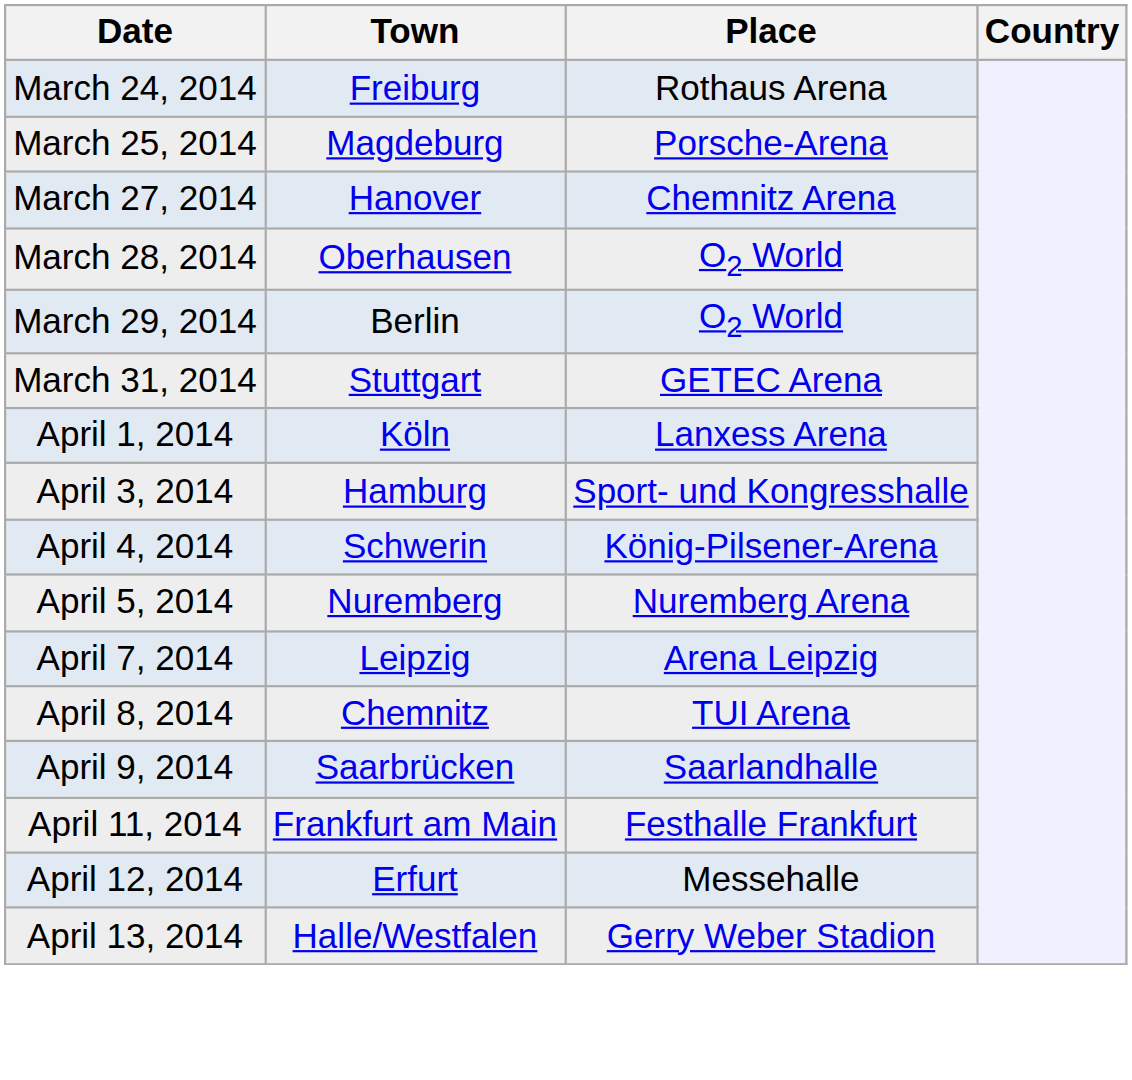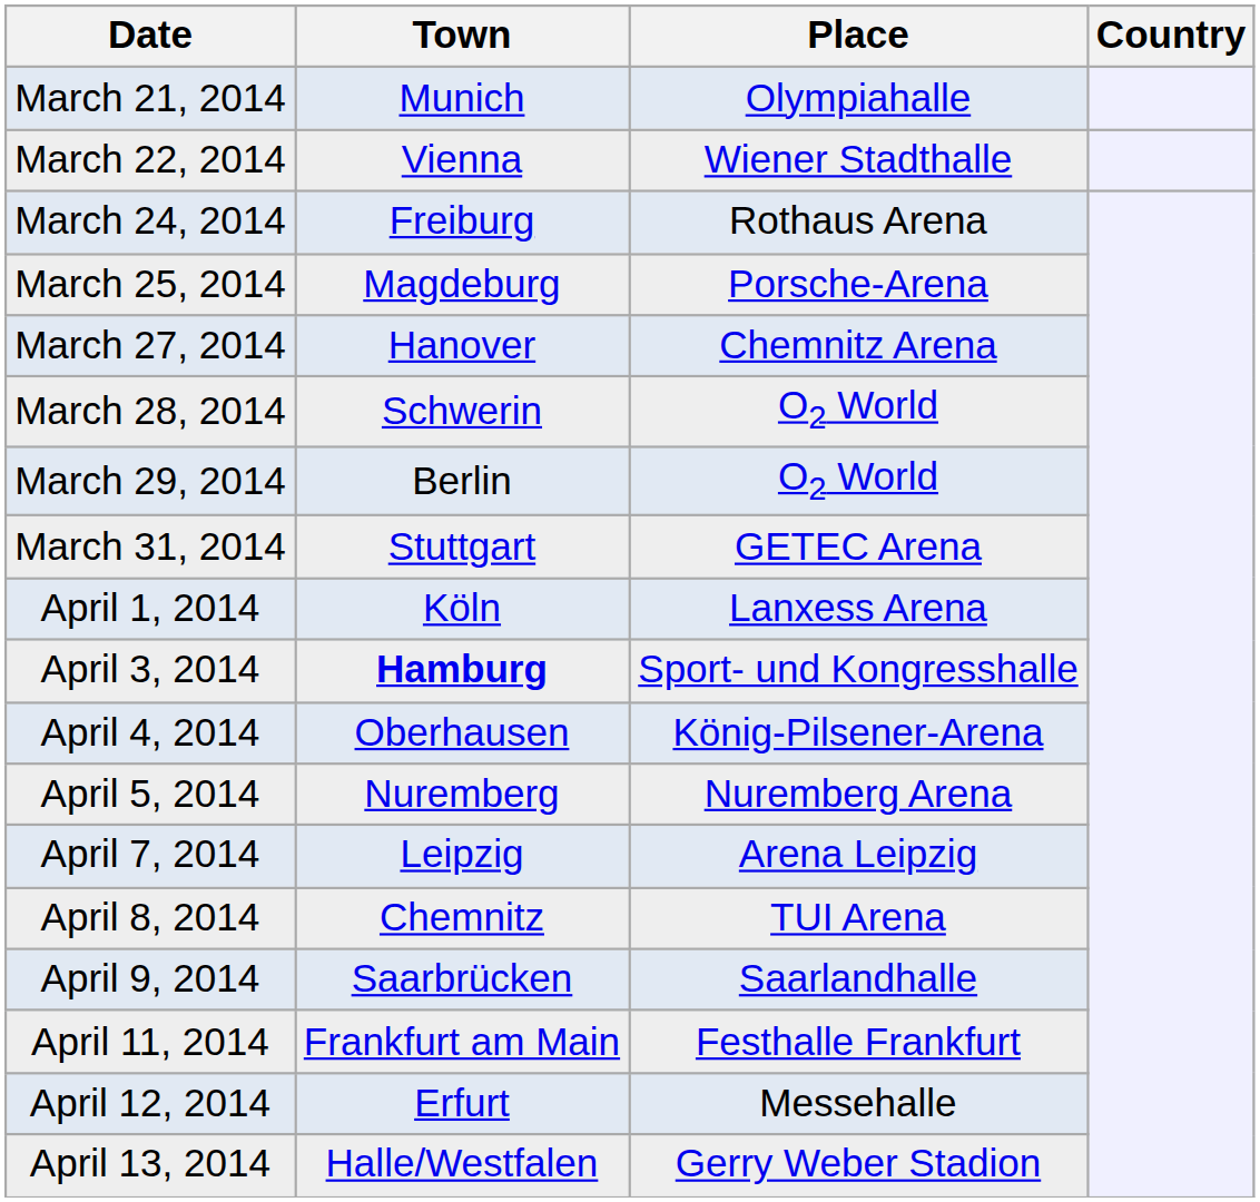+ row: March 21, 2014 | Munich | Olympiahalle
+ row: March 22, 2014 | Vienna | Wiener Stadthalle
March 28, 2014 | Town: Oberhausen -> Schwerin
April 3, 2014 | Town: normal -> bold
April 4, 2014 | Town: Schwerin -> Oberhausen
